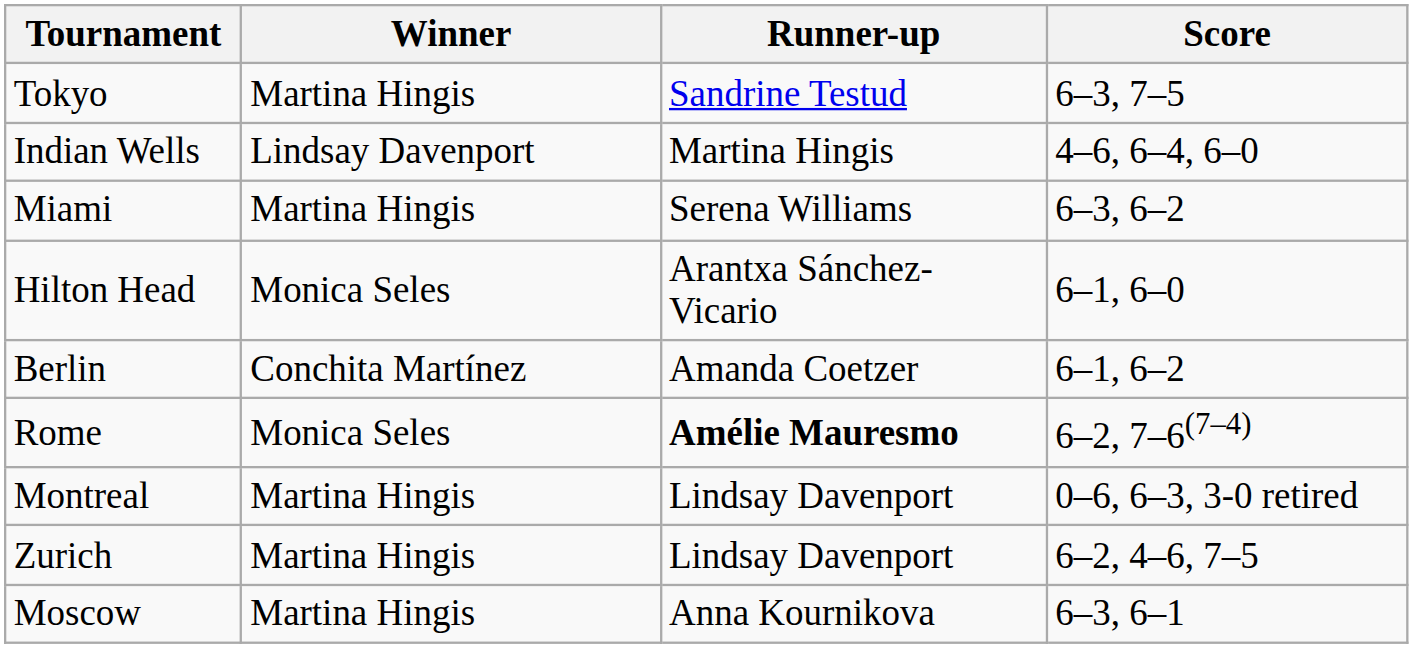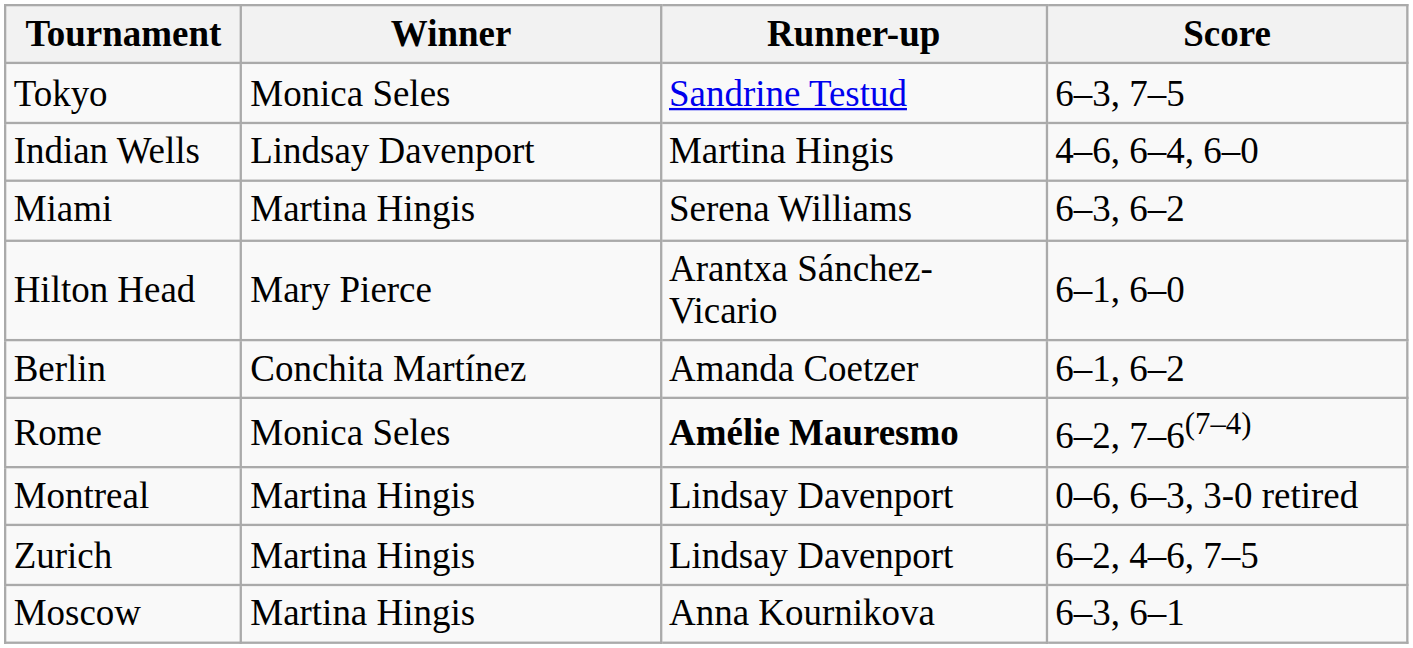Tokyo | Winner: Martina Hingis -> Monica Seles
Hilton Head | Winner: Monica Seles -> Mary Pierce
